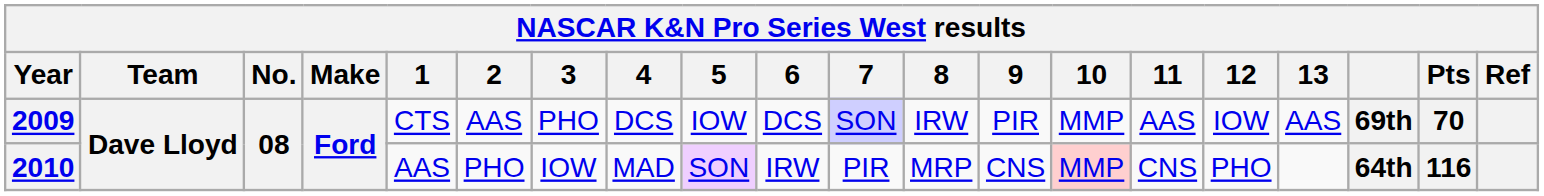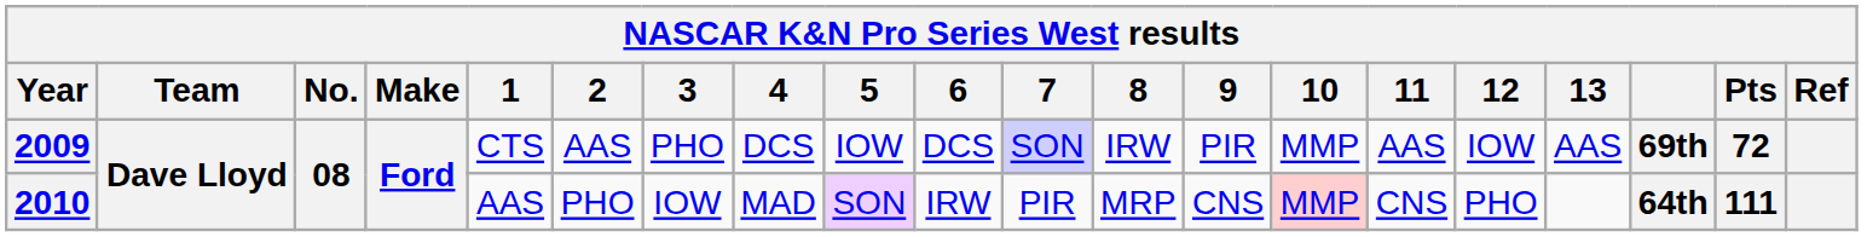2009 | Pts: 70 -> 72
2010 | Pts: 116 -> 111
